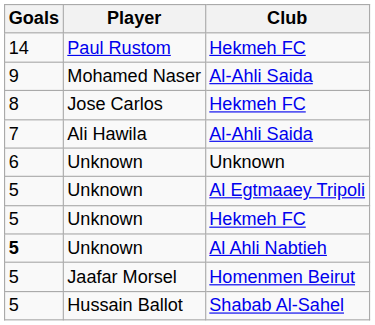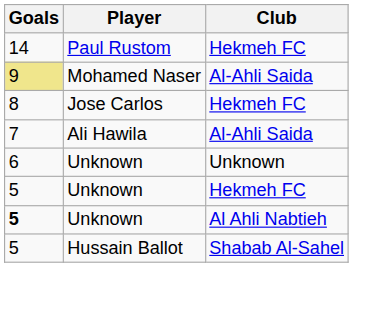Mohamed Naser | Goals: no background -> khaki background
- row: 5 | Unknown | Al Egtmaaey Tripoli
- row: 5 | Jaafar Morsel | Homenmen Beirut
